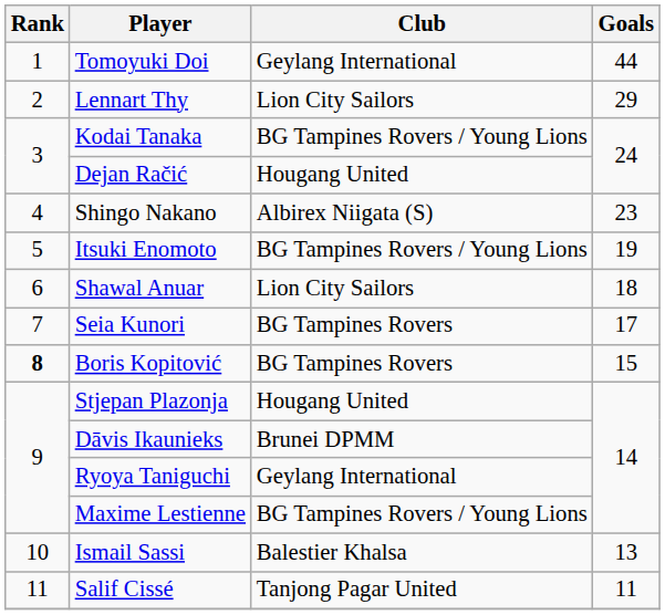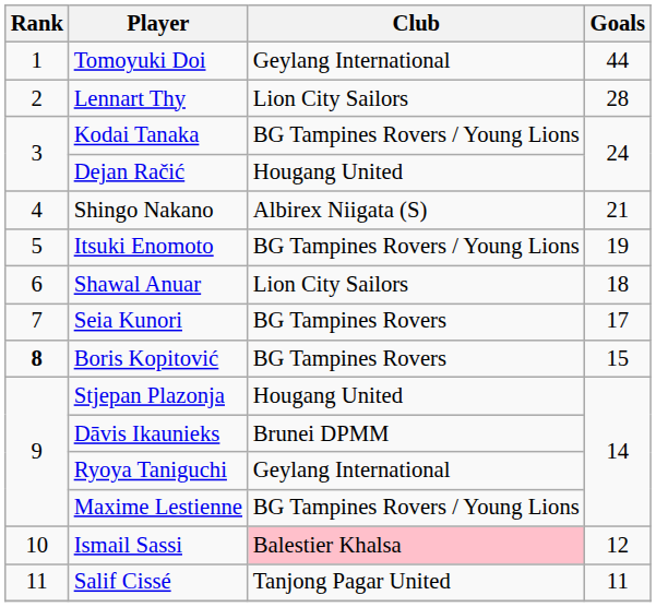Lennart Thy | Goals: 29 -> 28
Shingo Nakano | Goals: 23 -> 21
Ismail Sassi | Club: no background -> pink background
Ismail Sassi | Goals: 13 -> 12
